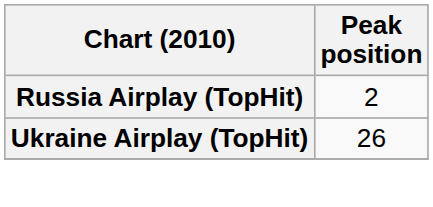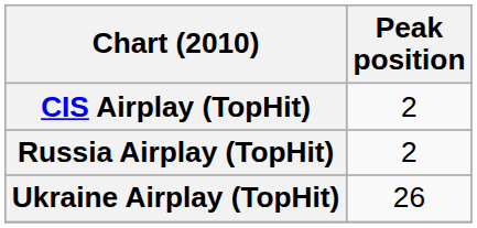+ row: CIS Airplay (TopHit) | 2
